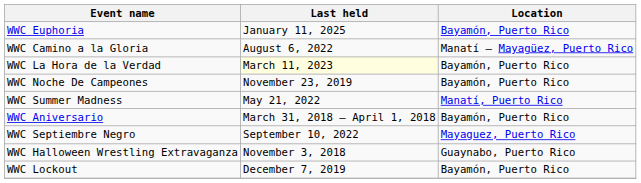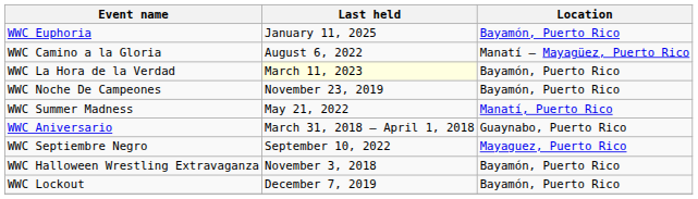WWC Aniversario | Location: Bayamón, Puerto Rico -> Guaynabo, Puerto Rico
WWC Halloween Wrestling Extravaganza | Location: Guaynabo, Puerto Rico -> Bayamón, Puerto Rico
